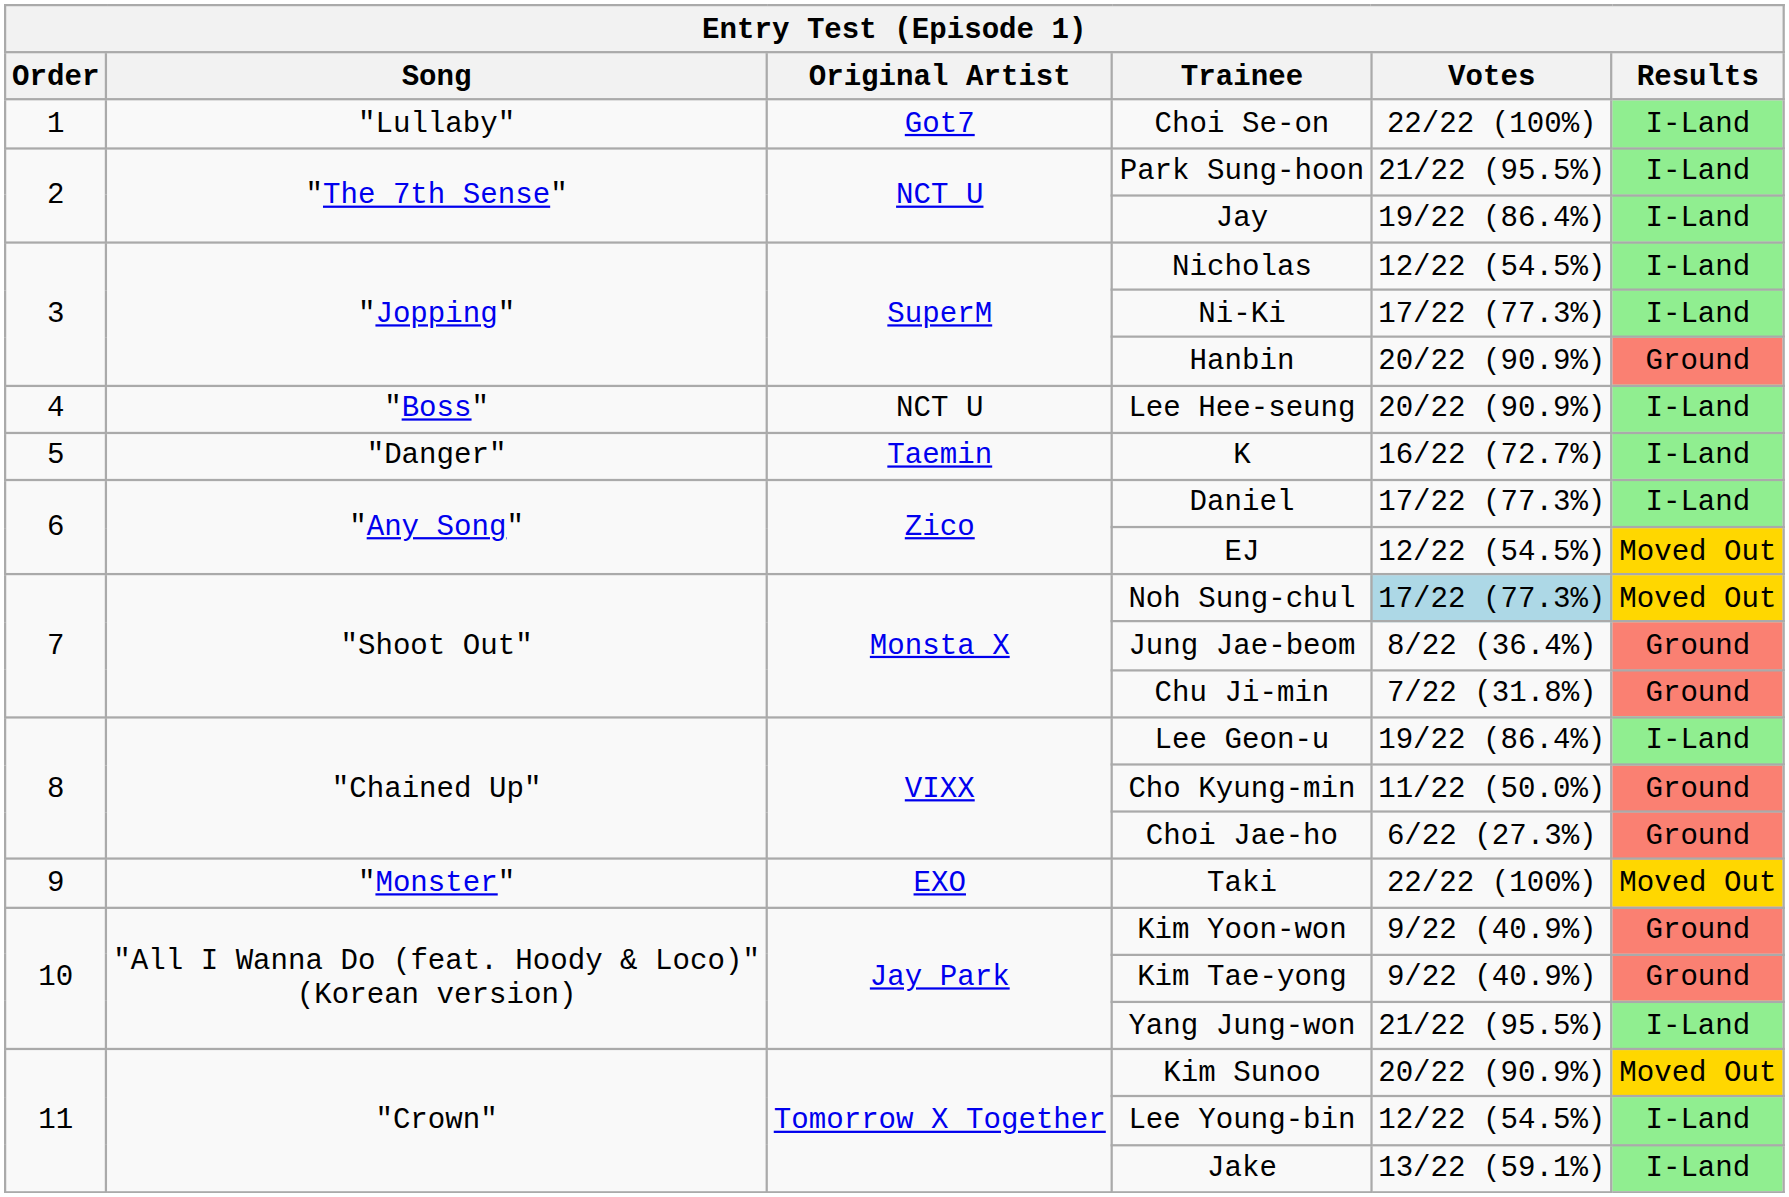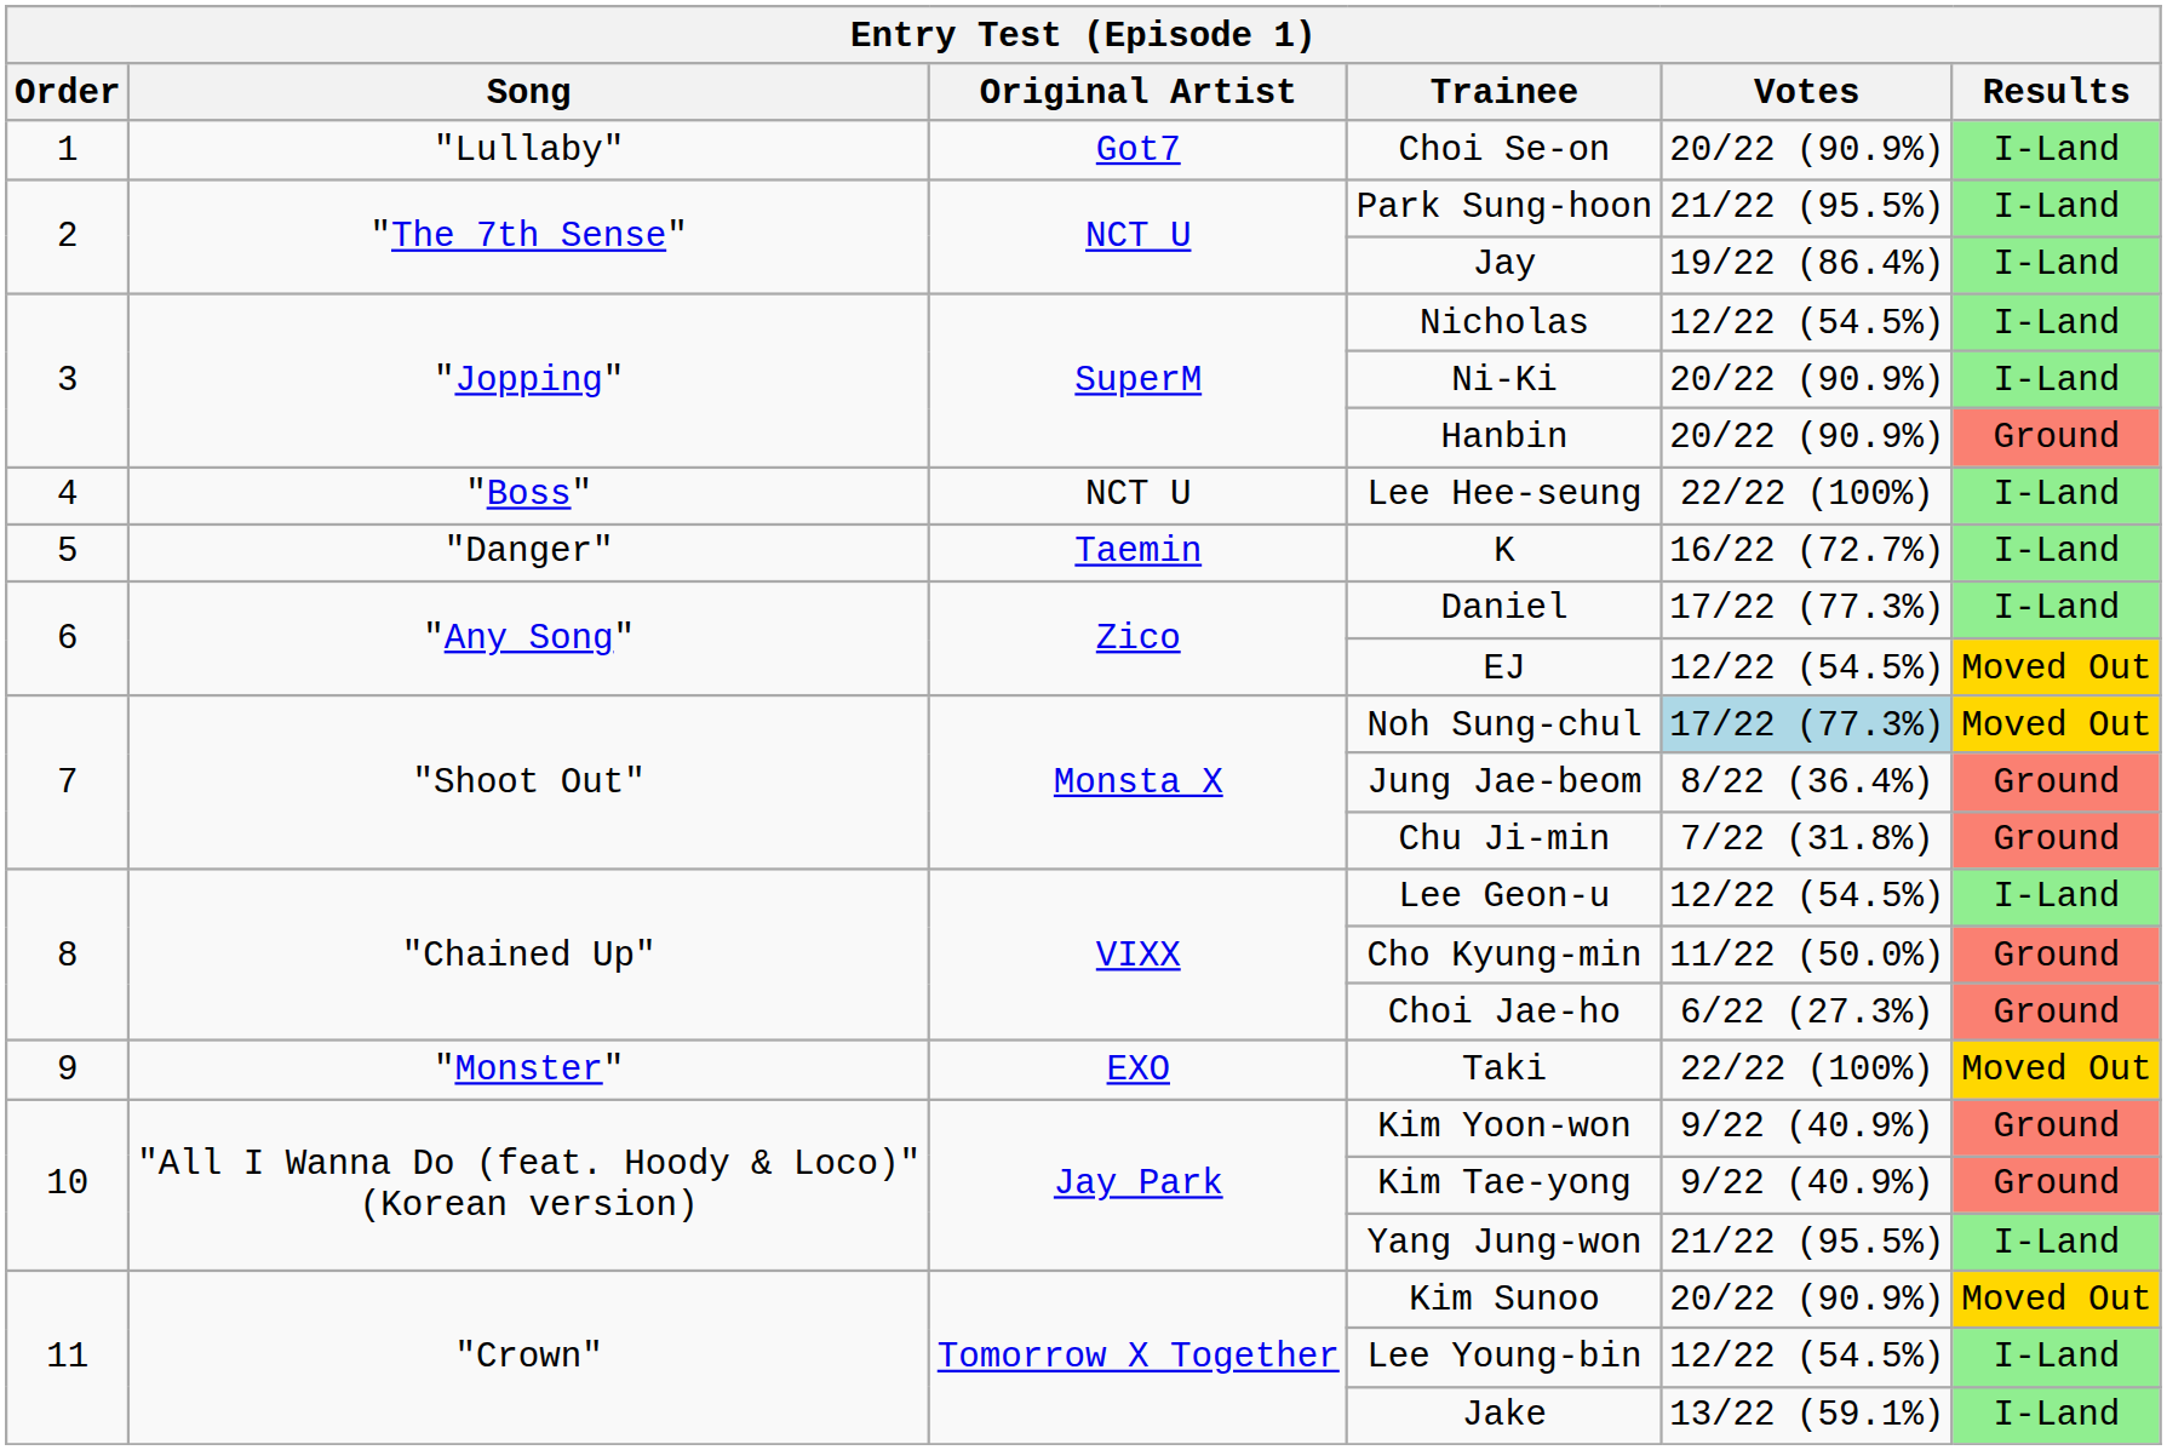Choi Se-on | Votes: 22/22 (100%) -> 20/22 (90.9%)
Ni-Ki | Votes: 17/22 (77.3%) -> 20/22 (90.9%)
Lee Hee-seung | Votes: 20/22 (90.9%) -> 22/22 (100%)
Lee Geon-u | Votes: 19/22 (86.4%) -> 12/22 (54.5%)
